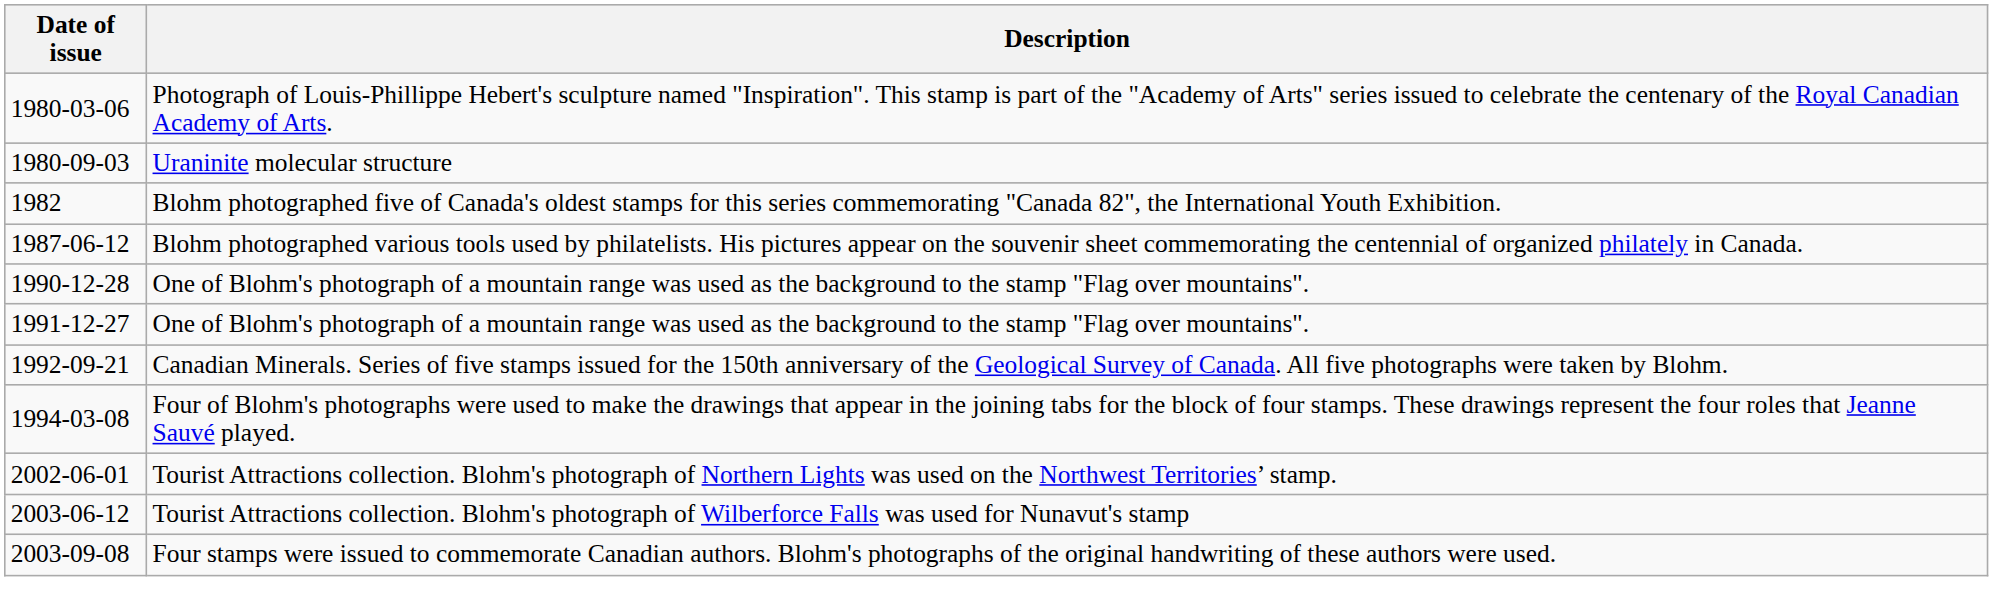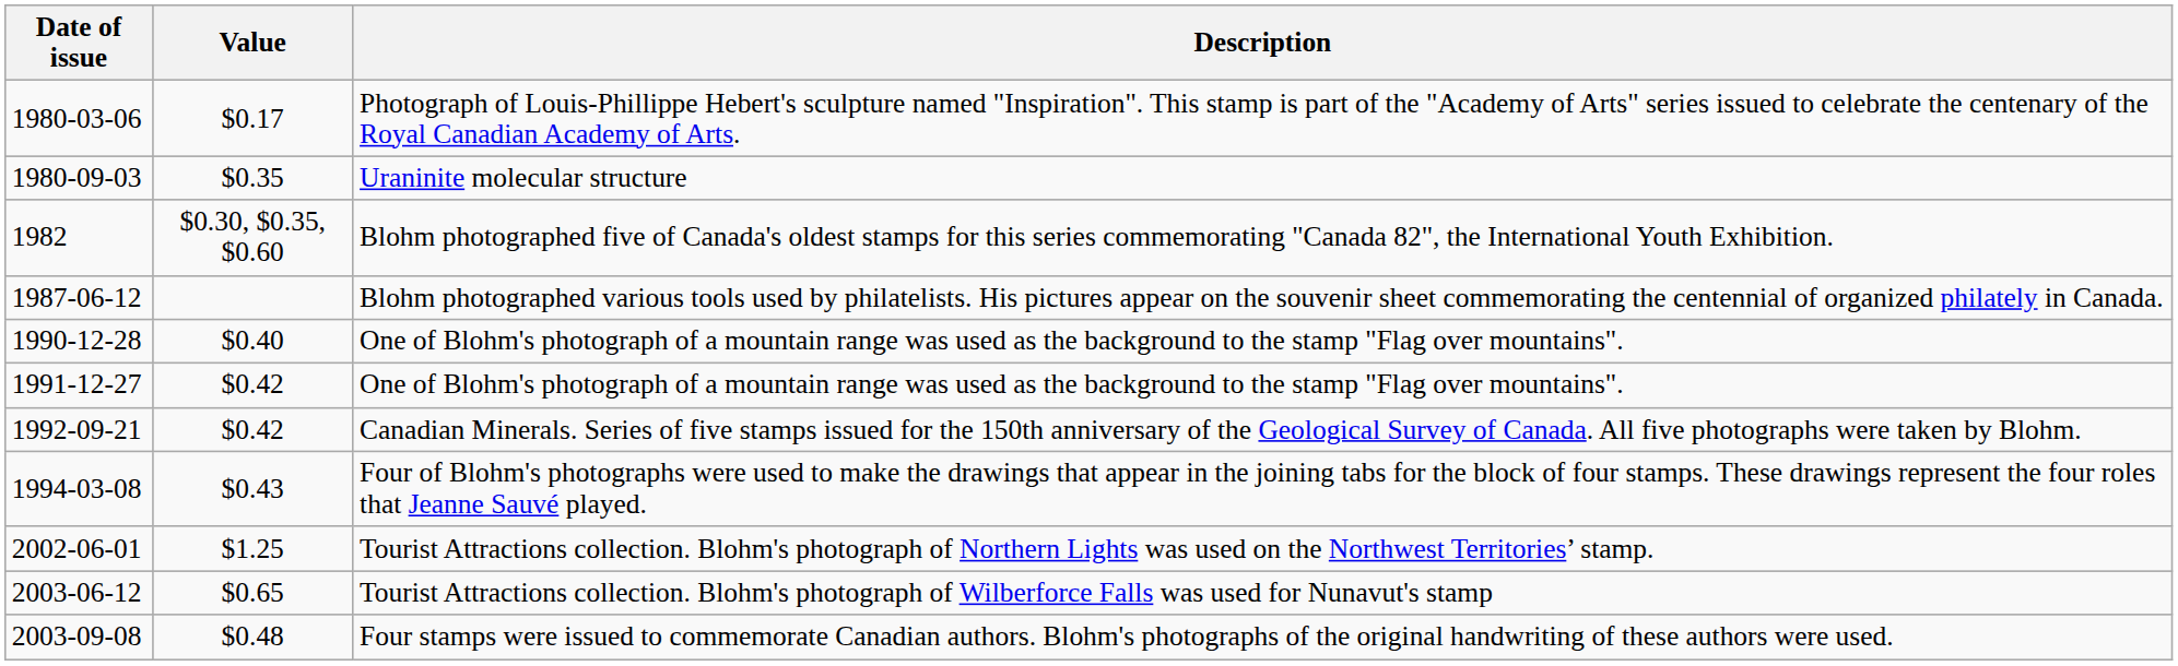+ column: Value | $0.17 | $0.35 | $0.30, $0.35, $0.60 | $0.40 | $0.42 | $0.42 | $0.43 | $1.25 | $0.65 | $0.48
